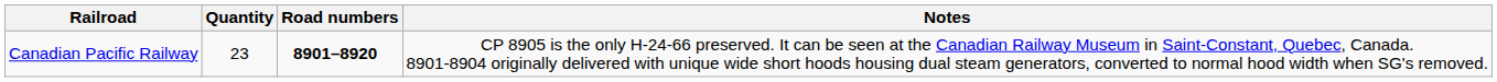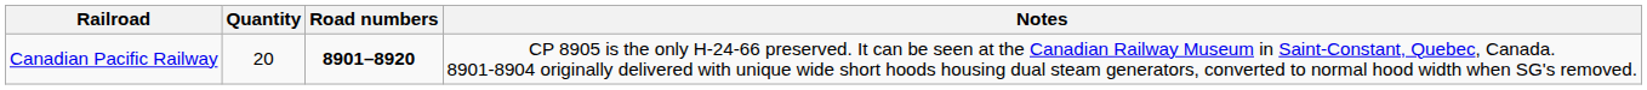Canadian Pacific Railway | Quantity: 23 -> 20
